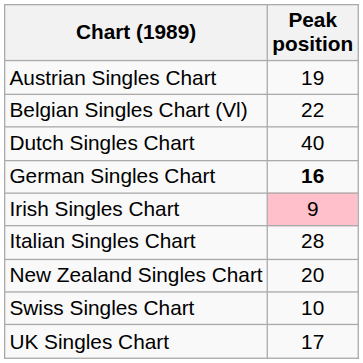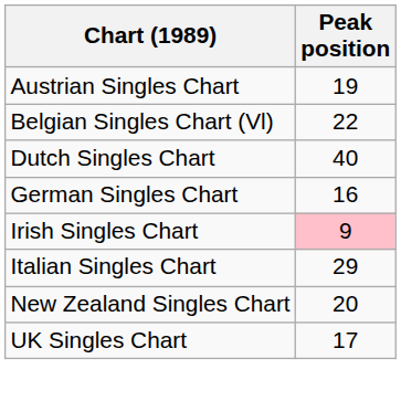German Singles Chart | Peak position: bold -> normal
Italian Singles Chart | Peak position: 28 -> 29
- row: Swiss Singles Chart | 10
